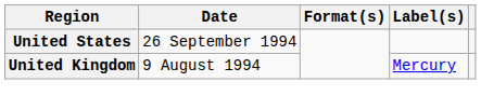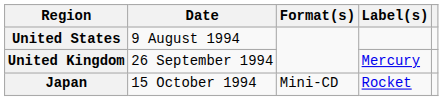United States | Date: 26 September 1994 -> 9 August 1994
United Kingdom | Date: 9 August 1994 -> 26 September 1994
+ row: Japan | 15 October 1994 | Mini-CD | Rocket
